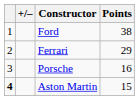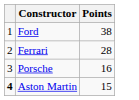- column: +/–
Ferrari | Points: 29 -> 28
